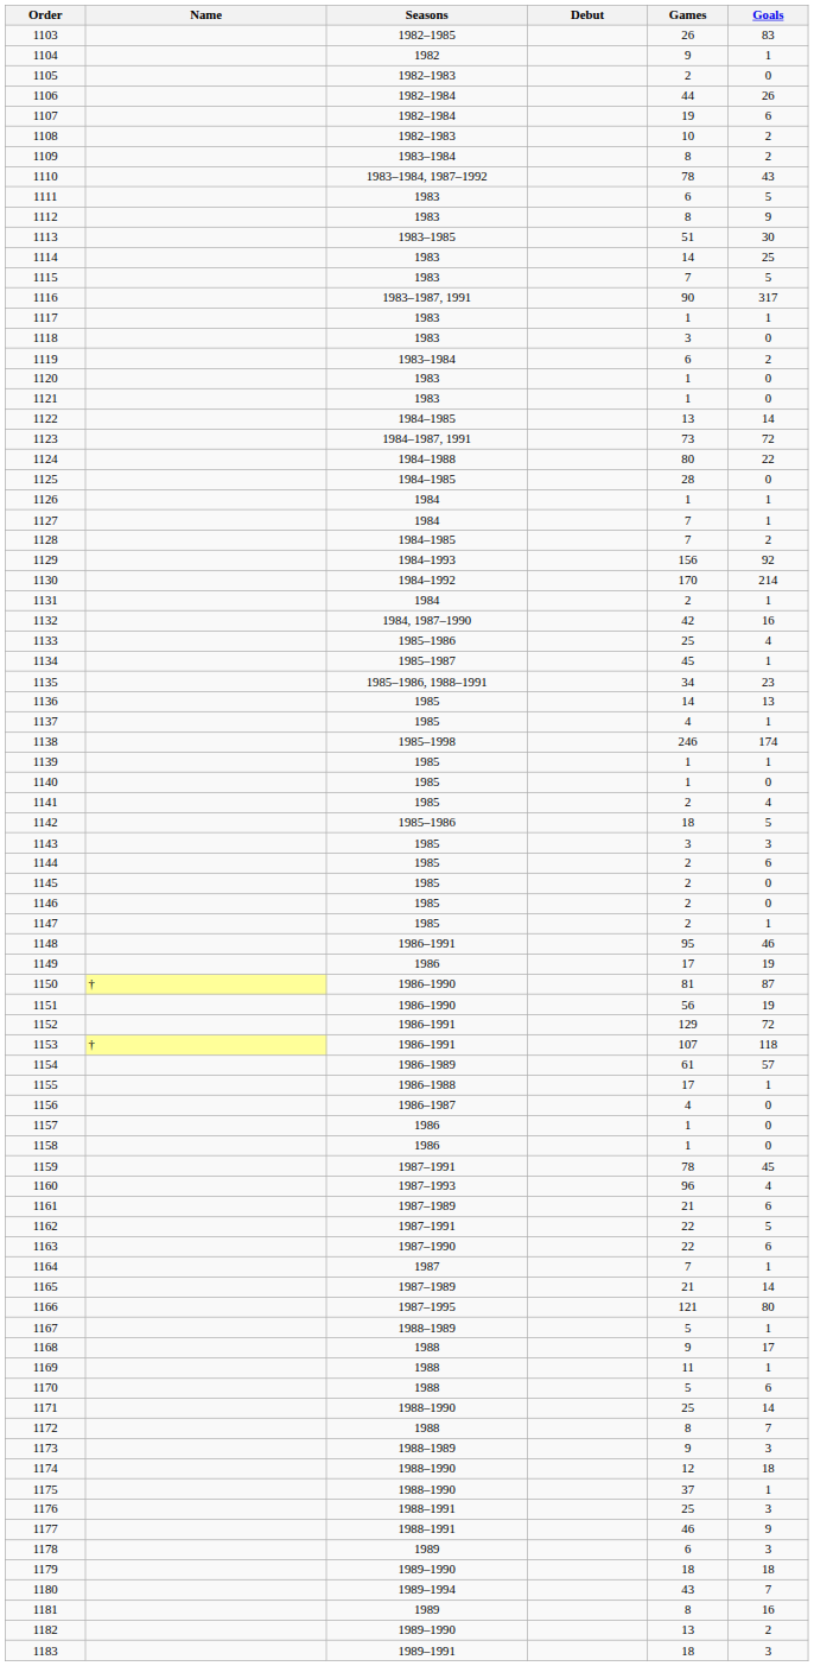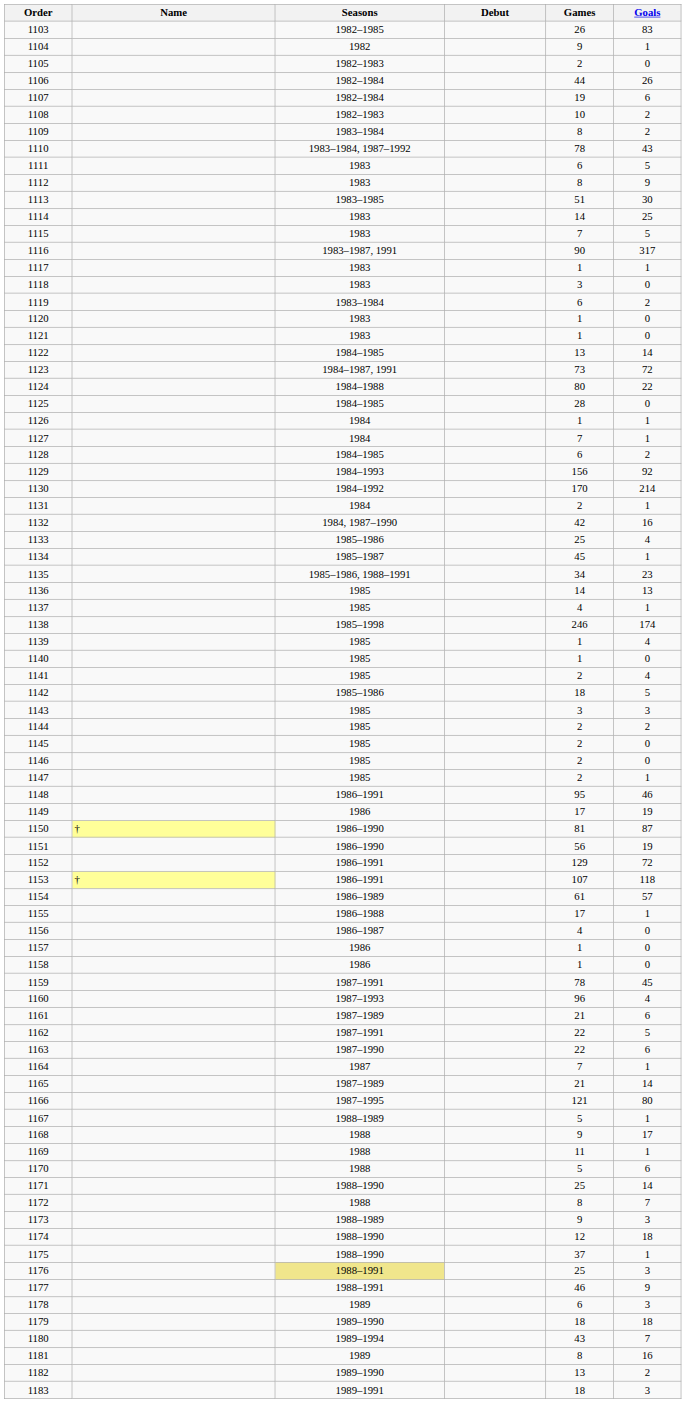1128 | Games: 7 -> 6
1139 | Goals: 1 -> 4
1144 | Goals: 6 -> 2
1176 | Seasons: no background -> khaki background
